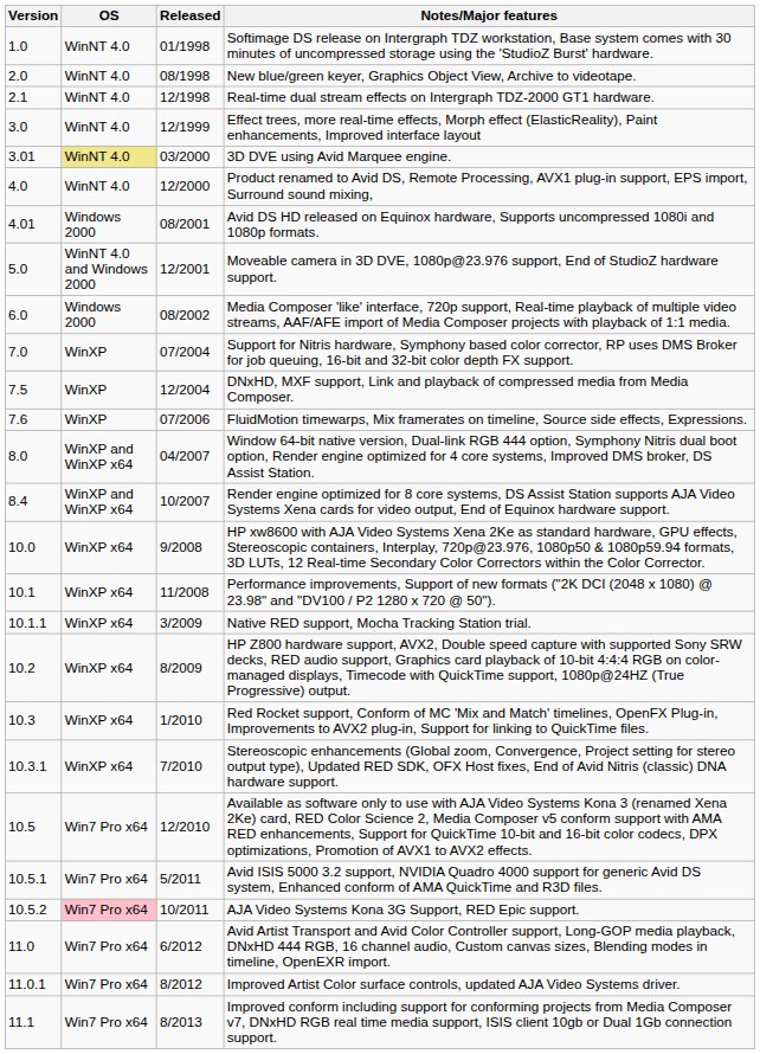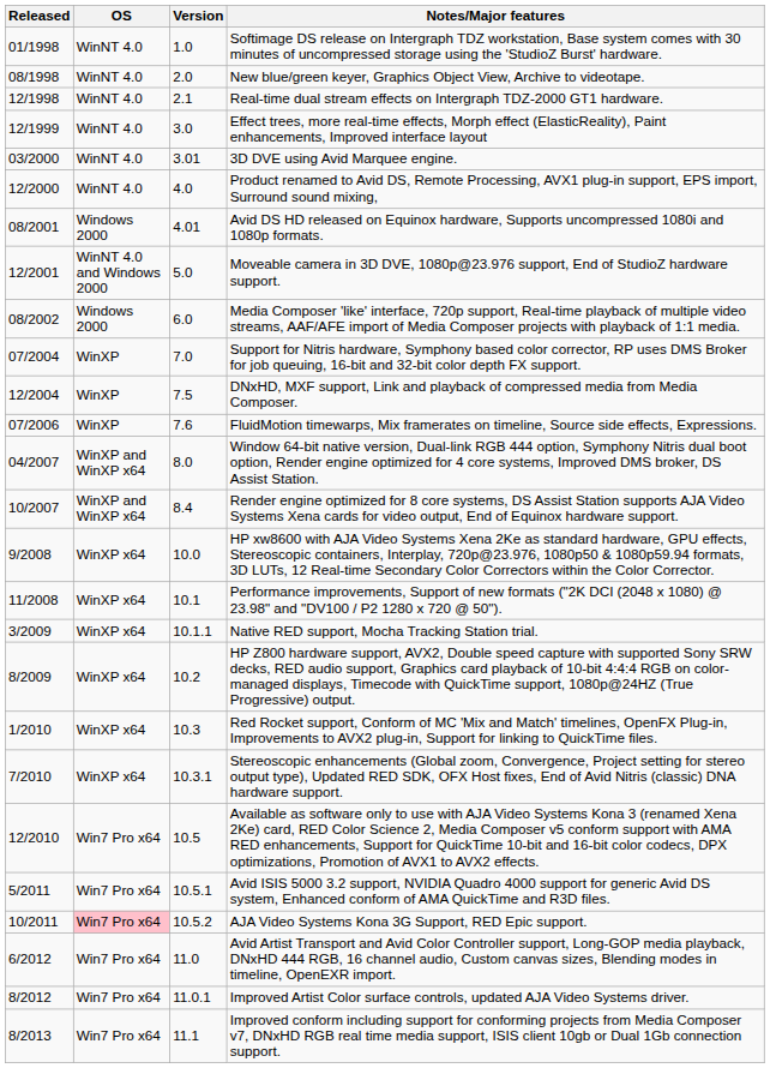columns swapped: Released <-> Version
3D DVE using Avid Marquee engine. | OS: khaki background -> no background
